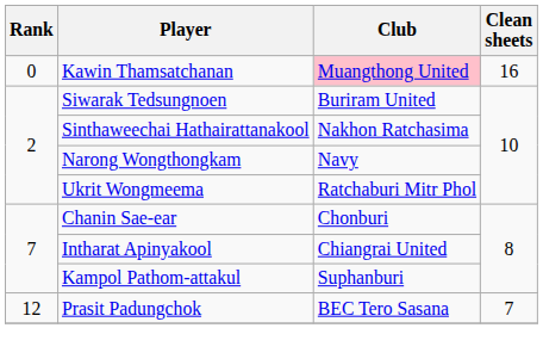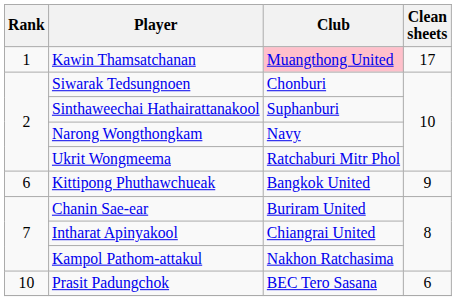Kawin Thamsatchanan | Rank: 0 -> 1
Kawin Thamsatchanan | Clean sheets: 16 -> 17
Siwarak Tedsungnoen | Club: Buriram United -> Chonburi
Sinthaweechai Hathairattanakool | Club: Nakhon Ratchasima -> Suphanburi
+ row: 6 | Kittipong Phuthawchueak | Bangkok United | 9
Chanin Sae-ear | Club: Chonburi -> Buriram United
Kampol Pathom-attakul | Club: Suphanburi -> Nakhon Ratchasima
Prasit Padungchok | Rank: 12 -> 10
Prasit Padungchok | Clean sheets: 7 -> 6
